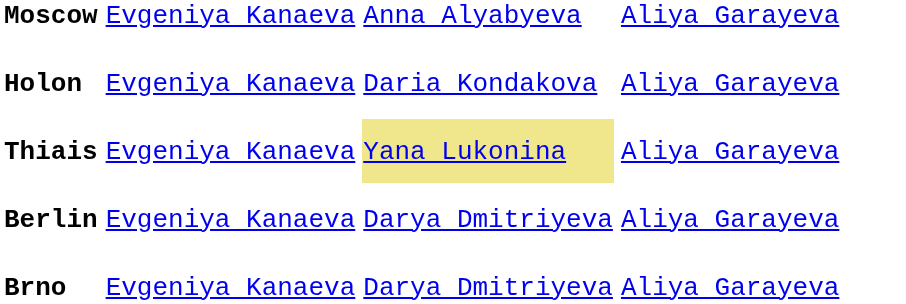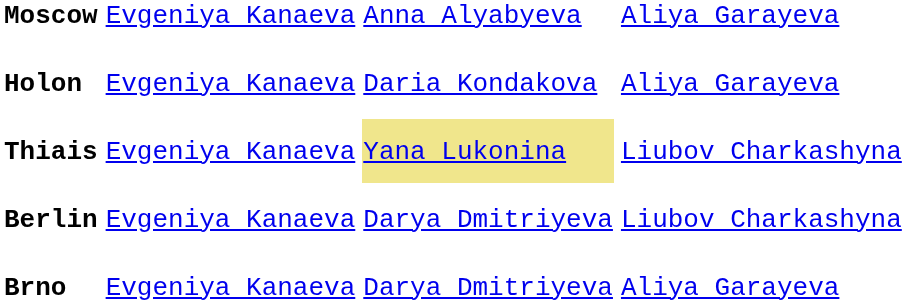Thiais | column 4: Aliya Garayeva -> Liubov Charkashyna
Berlin | column 4: Aliya Garayeva -> Liubov Charkashyna
